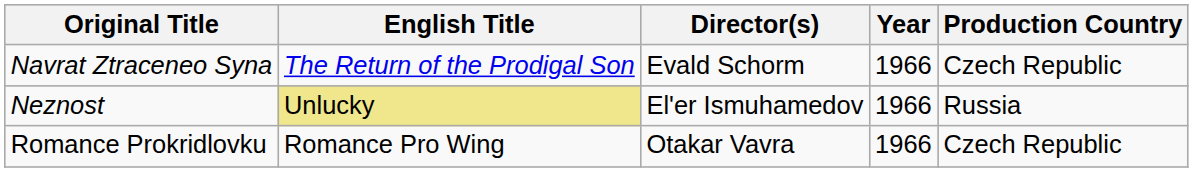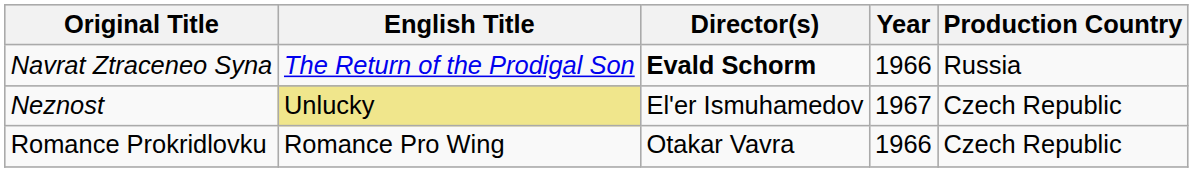Navrat Ztraceneo Syna | Director(s): normal -> bold
Navrat Ztraceneo Syna | Production Country: Czech Republic -> Russia
Neznost | Year: 1966 -> 1967
Neznost | Production Country: Russia -> Czech Republic
